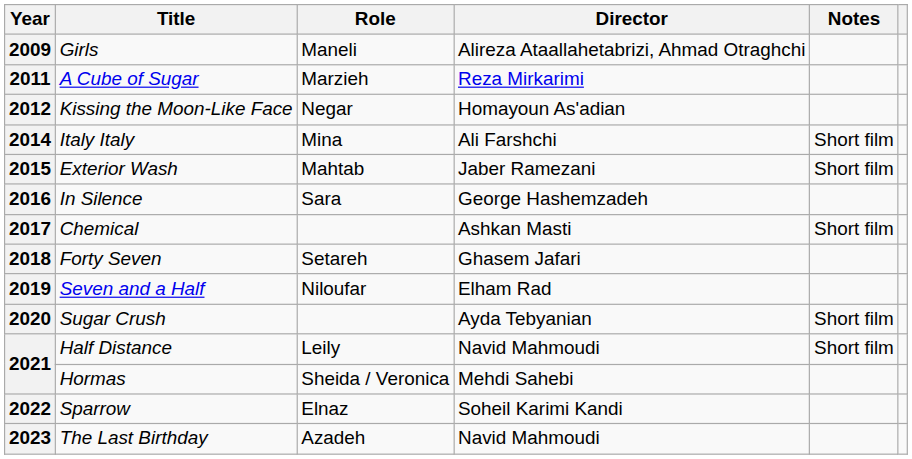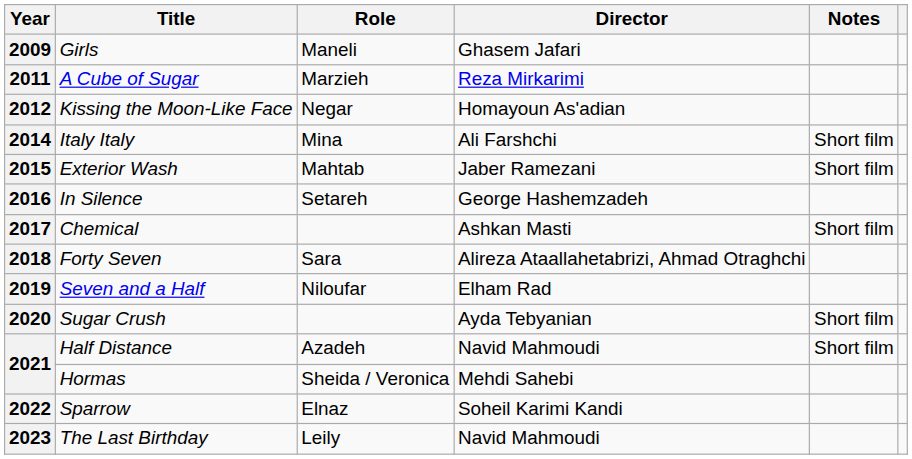2009 | Director: Alireza Ataallahetabrizi, Ahmad Otraghchi -> Ghasem Jafari
2016 | Role: Sara -> Setareh
2018 | Role: Setareh -> Sara
2018 | Director: Ghasem Jafari -> Alireza Ataallahetabrizi, Ahmad Otraghchi
2021 / Half Distance | Role: Leily -> Azadeh
2023 | Role: Azadeh -> Leily
